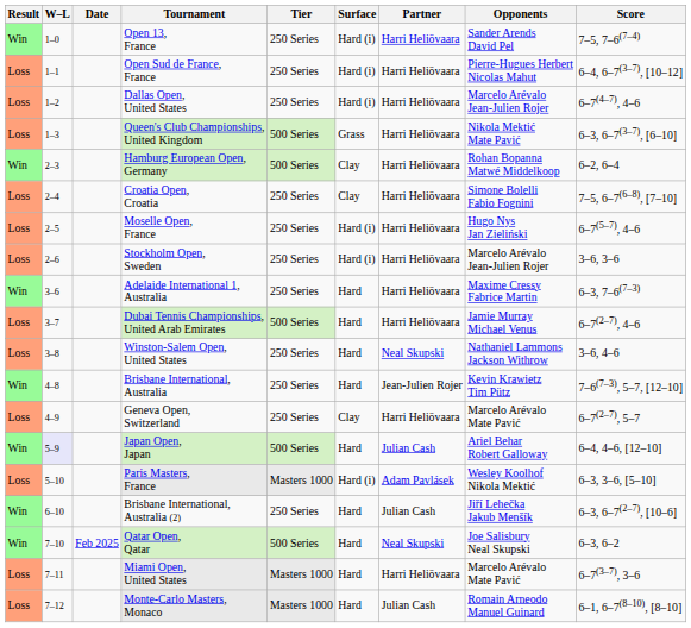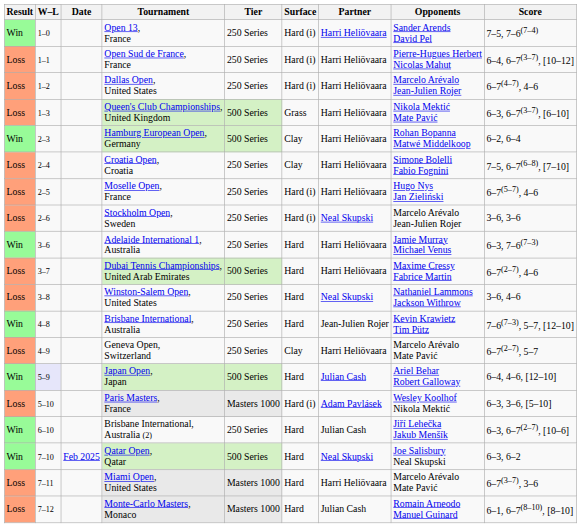Stockholm Open, Sweden | Partner: Harri Heliövaara -> Neal Skupski
Adelaide International 1, Australia | Opponents: Maxime Cressy Fabrice Martin -> Jamie Murray Michael Venus
Dubai Tennis Championships, United Arab Emirates | Opponents: Jamie Murray Michael Venus -> Maxime Cressy Fabrice Martin
